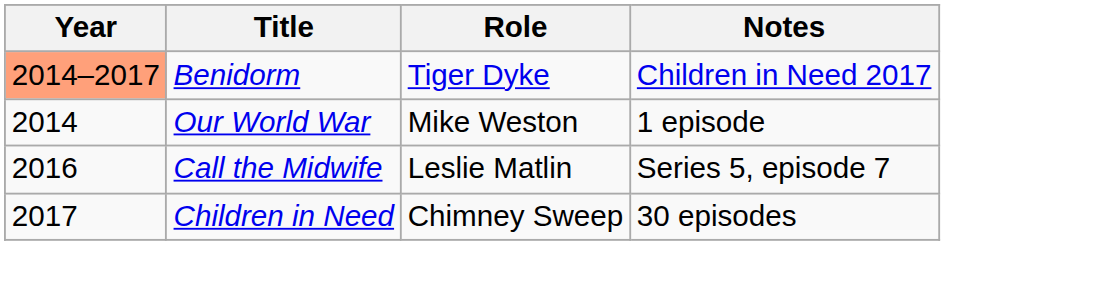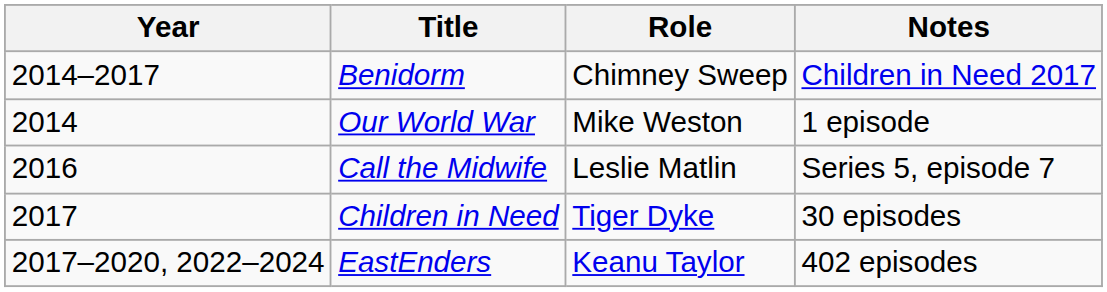Benidorm | Year: lightsalmon background -> no background
Benidorm | Role: Tiger Dyke -> Chimney Sweep
Children in Need | Role: Chimney Sweep -> Tiger Dyke
+ row: 2017–2020, 2022–2024 | EastEnders | Keanu Taylor | 402 episodes
